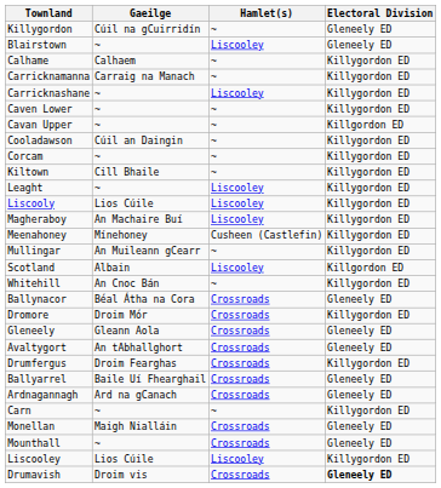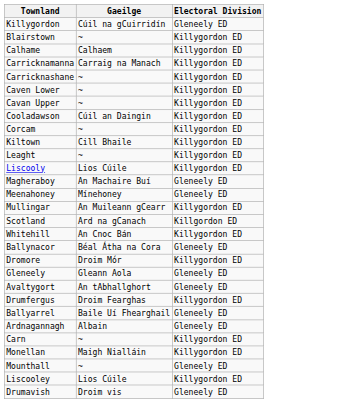- column: Hamlet(s) | ~ | Liscooley | ~ | ~ | Liscooley | ~ | ~ | ~ | ~ | ~ | Liscooley | Liscooley | Liscooley | Cusheen (Castlefin) | ~ | Liscooley | ~ | Crossroads | Crossroads | Crossroads | Crossroads | Crossroads | Crossroads | Crossroads | ~ | Crossroads | Crossroads | Liscooley | Crossroads
Blairstown | Electoral Division: Gleneely ED -> Killygordon ED
Cavan Upper | Electoral Division: Killgordon ED -> Killygordon ED
Magheraboy | Electoral Division: Killygordon ED -> Gleneely ED
Meenahoney | Electoral Division: Killygordon ED -> Gleneely ED
Scotland | Gaeilge: Albain -> Ard na gCanach
Ardnagannagh | Gaeilge: Ard na gCanach -> Albain
Monellan | Electoral Division: Gleneely ED -> Killygordon ED
Drumavish | Electoral Division: bold -> normal
